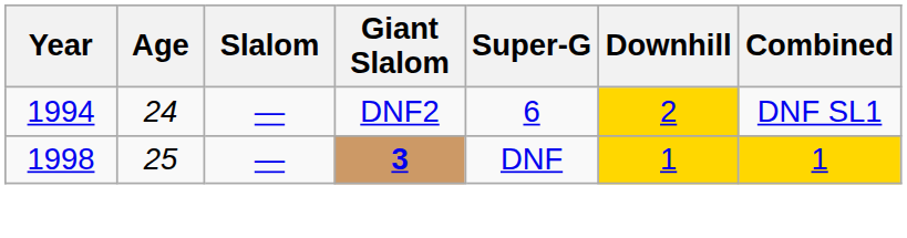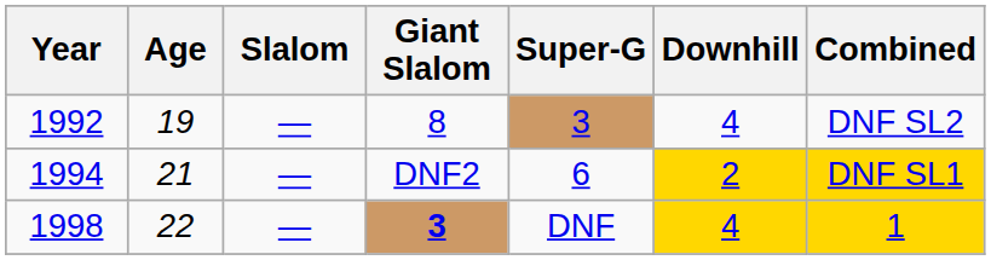+ row: 1992 | 19 | — | 8 | 3 | 4 | DNF SL2
1994 | Age: 24 -> 21
1994 | Combined: no background -> gold background
1998 | Age: 25 -> 22
1998 | Downhill: 1 -> 4
